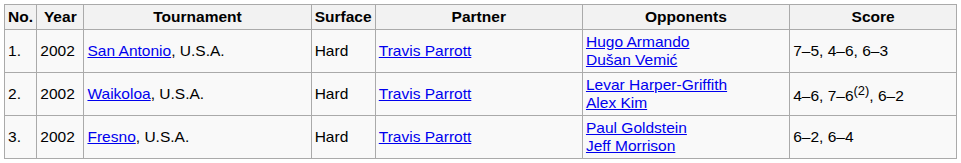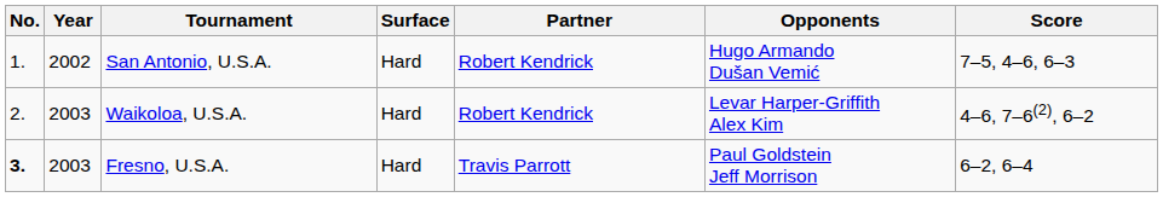San Antonio, U.S.A. | Partner: Travis Parrott -> Robert Kendrick
Waikoloa, U.S.A. | Year: 2002 -> 2003
Waikoloa, U.S.A. | Partner: Travis Parrott -> Robert Kendrick
Fresno, U.S.A. | No.: normal -> bold
Fresno, U.S.A. | Year: 2002 -> 2003
